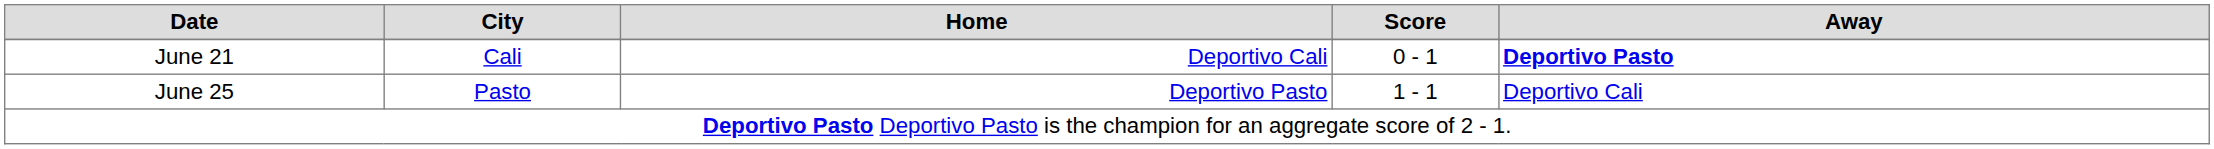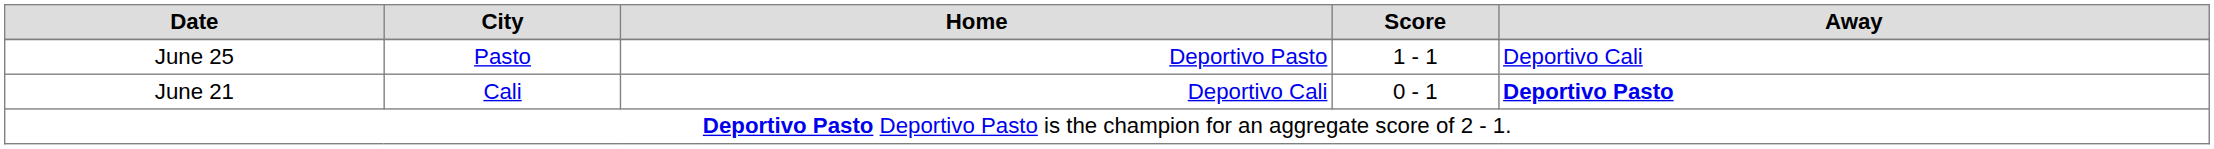rows swapped: June 21 <-> June 25
